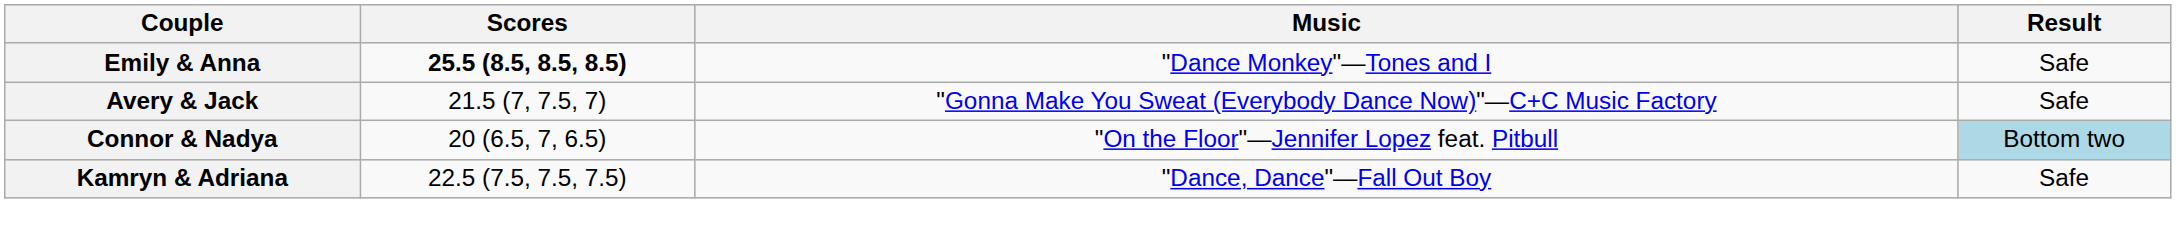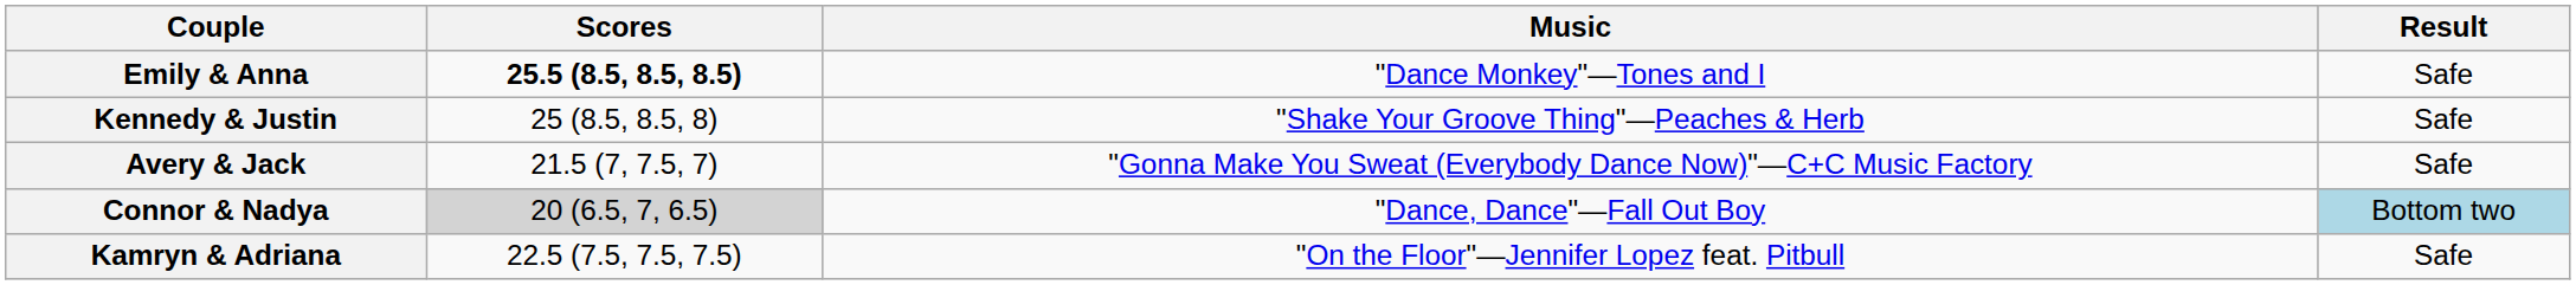+ row: Kennedy & Justin | 25 (8.5, 8.5, 8) | "Shake Your Groove Thing"—Peaches & Herb | Safe
Connor & Nadya | Scores: no background -> lightgrey background
Connor & Nadya | Music: "On the Floor"—Jennifer Lopez feat. Pitbull -> "Dance, Dance"—Fall Out Boy
Kamryn & Adriana | Music: "Dance, Dance"—Fall Out Boy -> "On the Floor"—Jennifer Lopez feat. Pitbull
